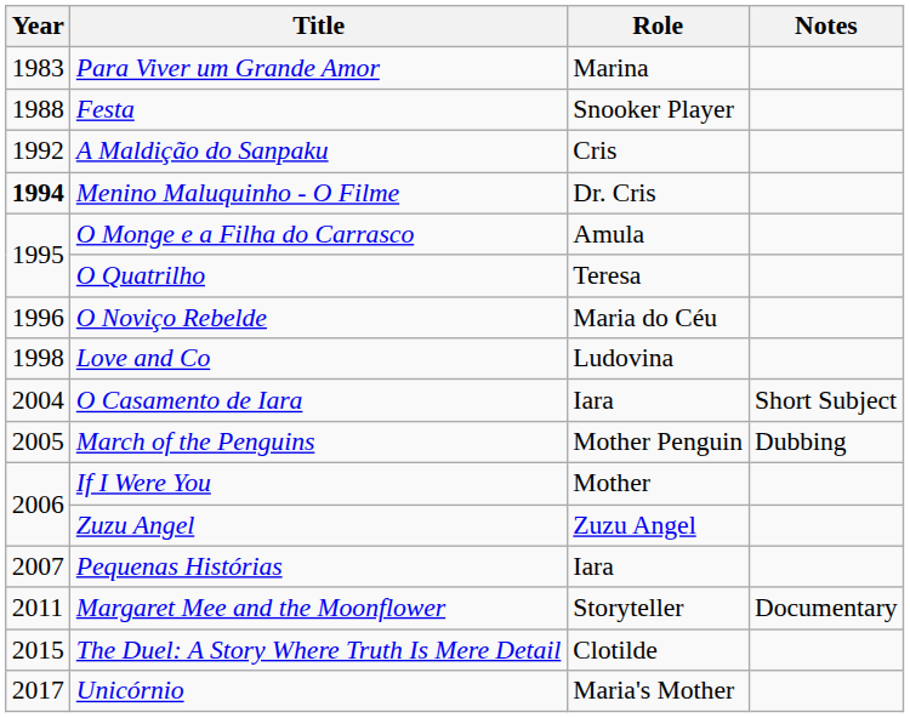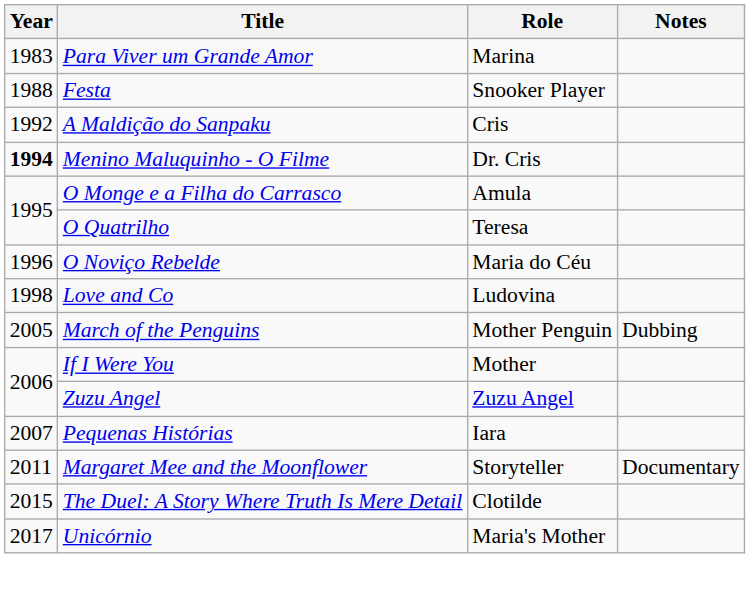- row: 2004 | O Casamento de Iara | Iara | Short Subject
